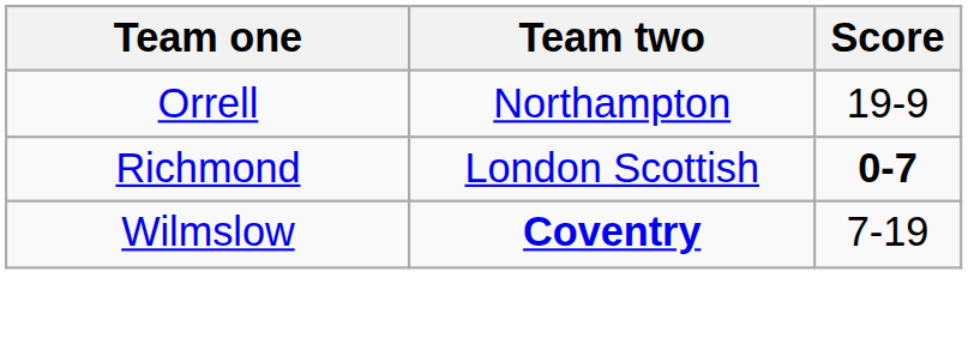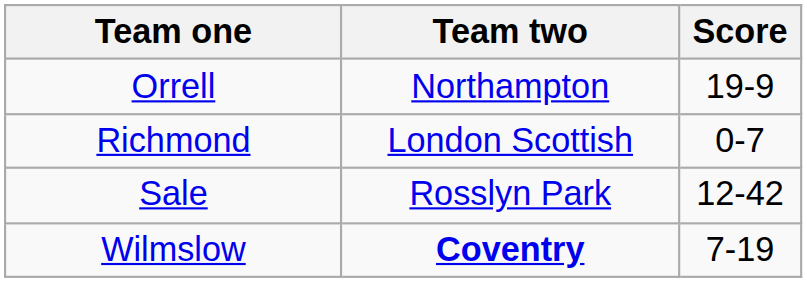Richmond | Score: bold -> normal
+ row: Sale | Rosslyn Park | 12-42
